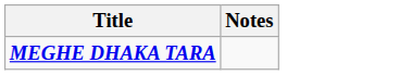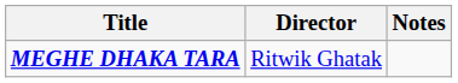+ column: Director | Ritwik Ghatak
